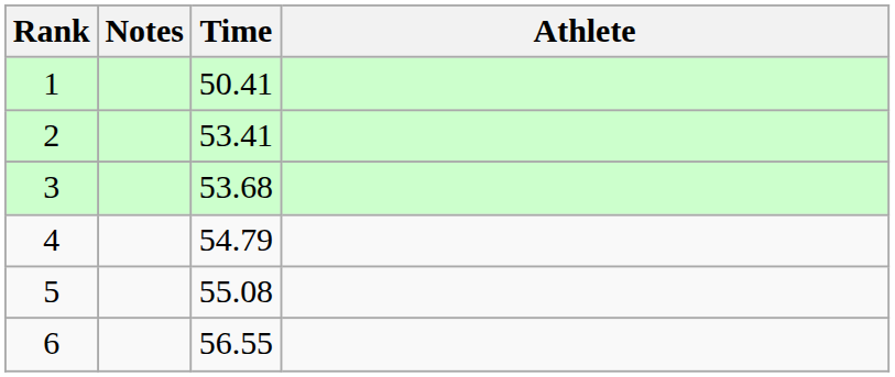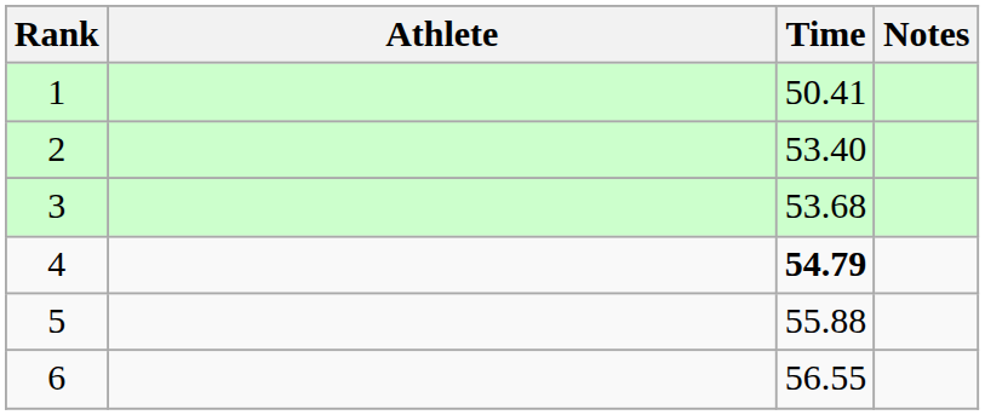columns swapped: Athlete <-> Notes
2 | Time: 53.41 -> 53.40
4 | Time: normal -> bold
5 | Time: 55.08 -> 55.88
